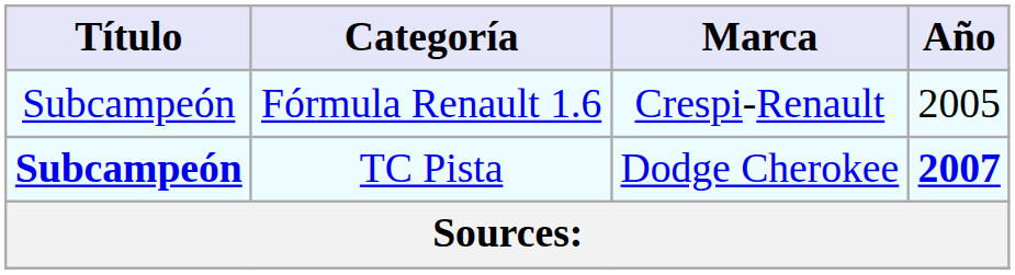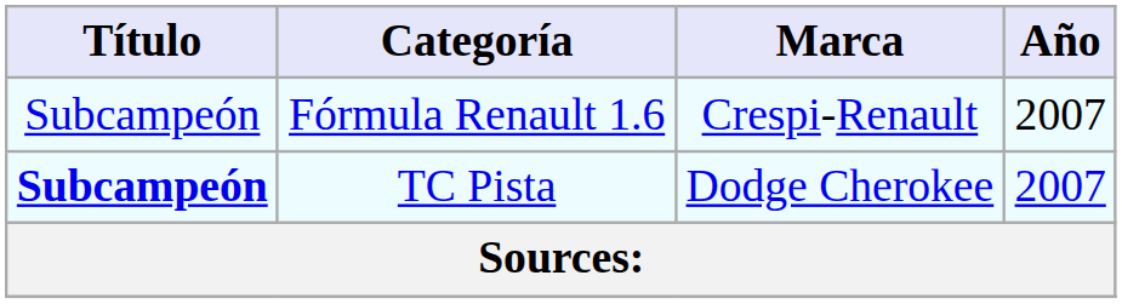Fórmula Renault 1.6 | Año: 2005 -> 2007
TC Pista | Año: bold -> normal
